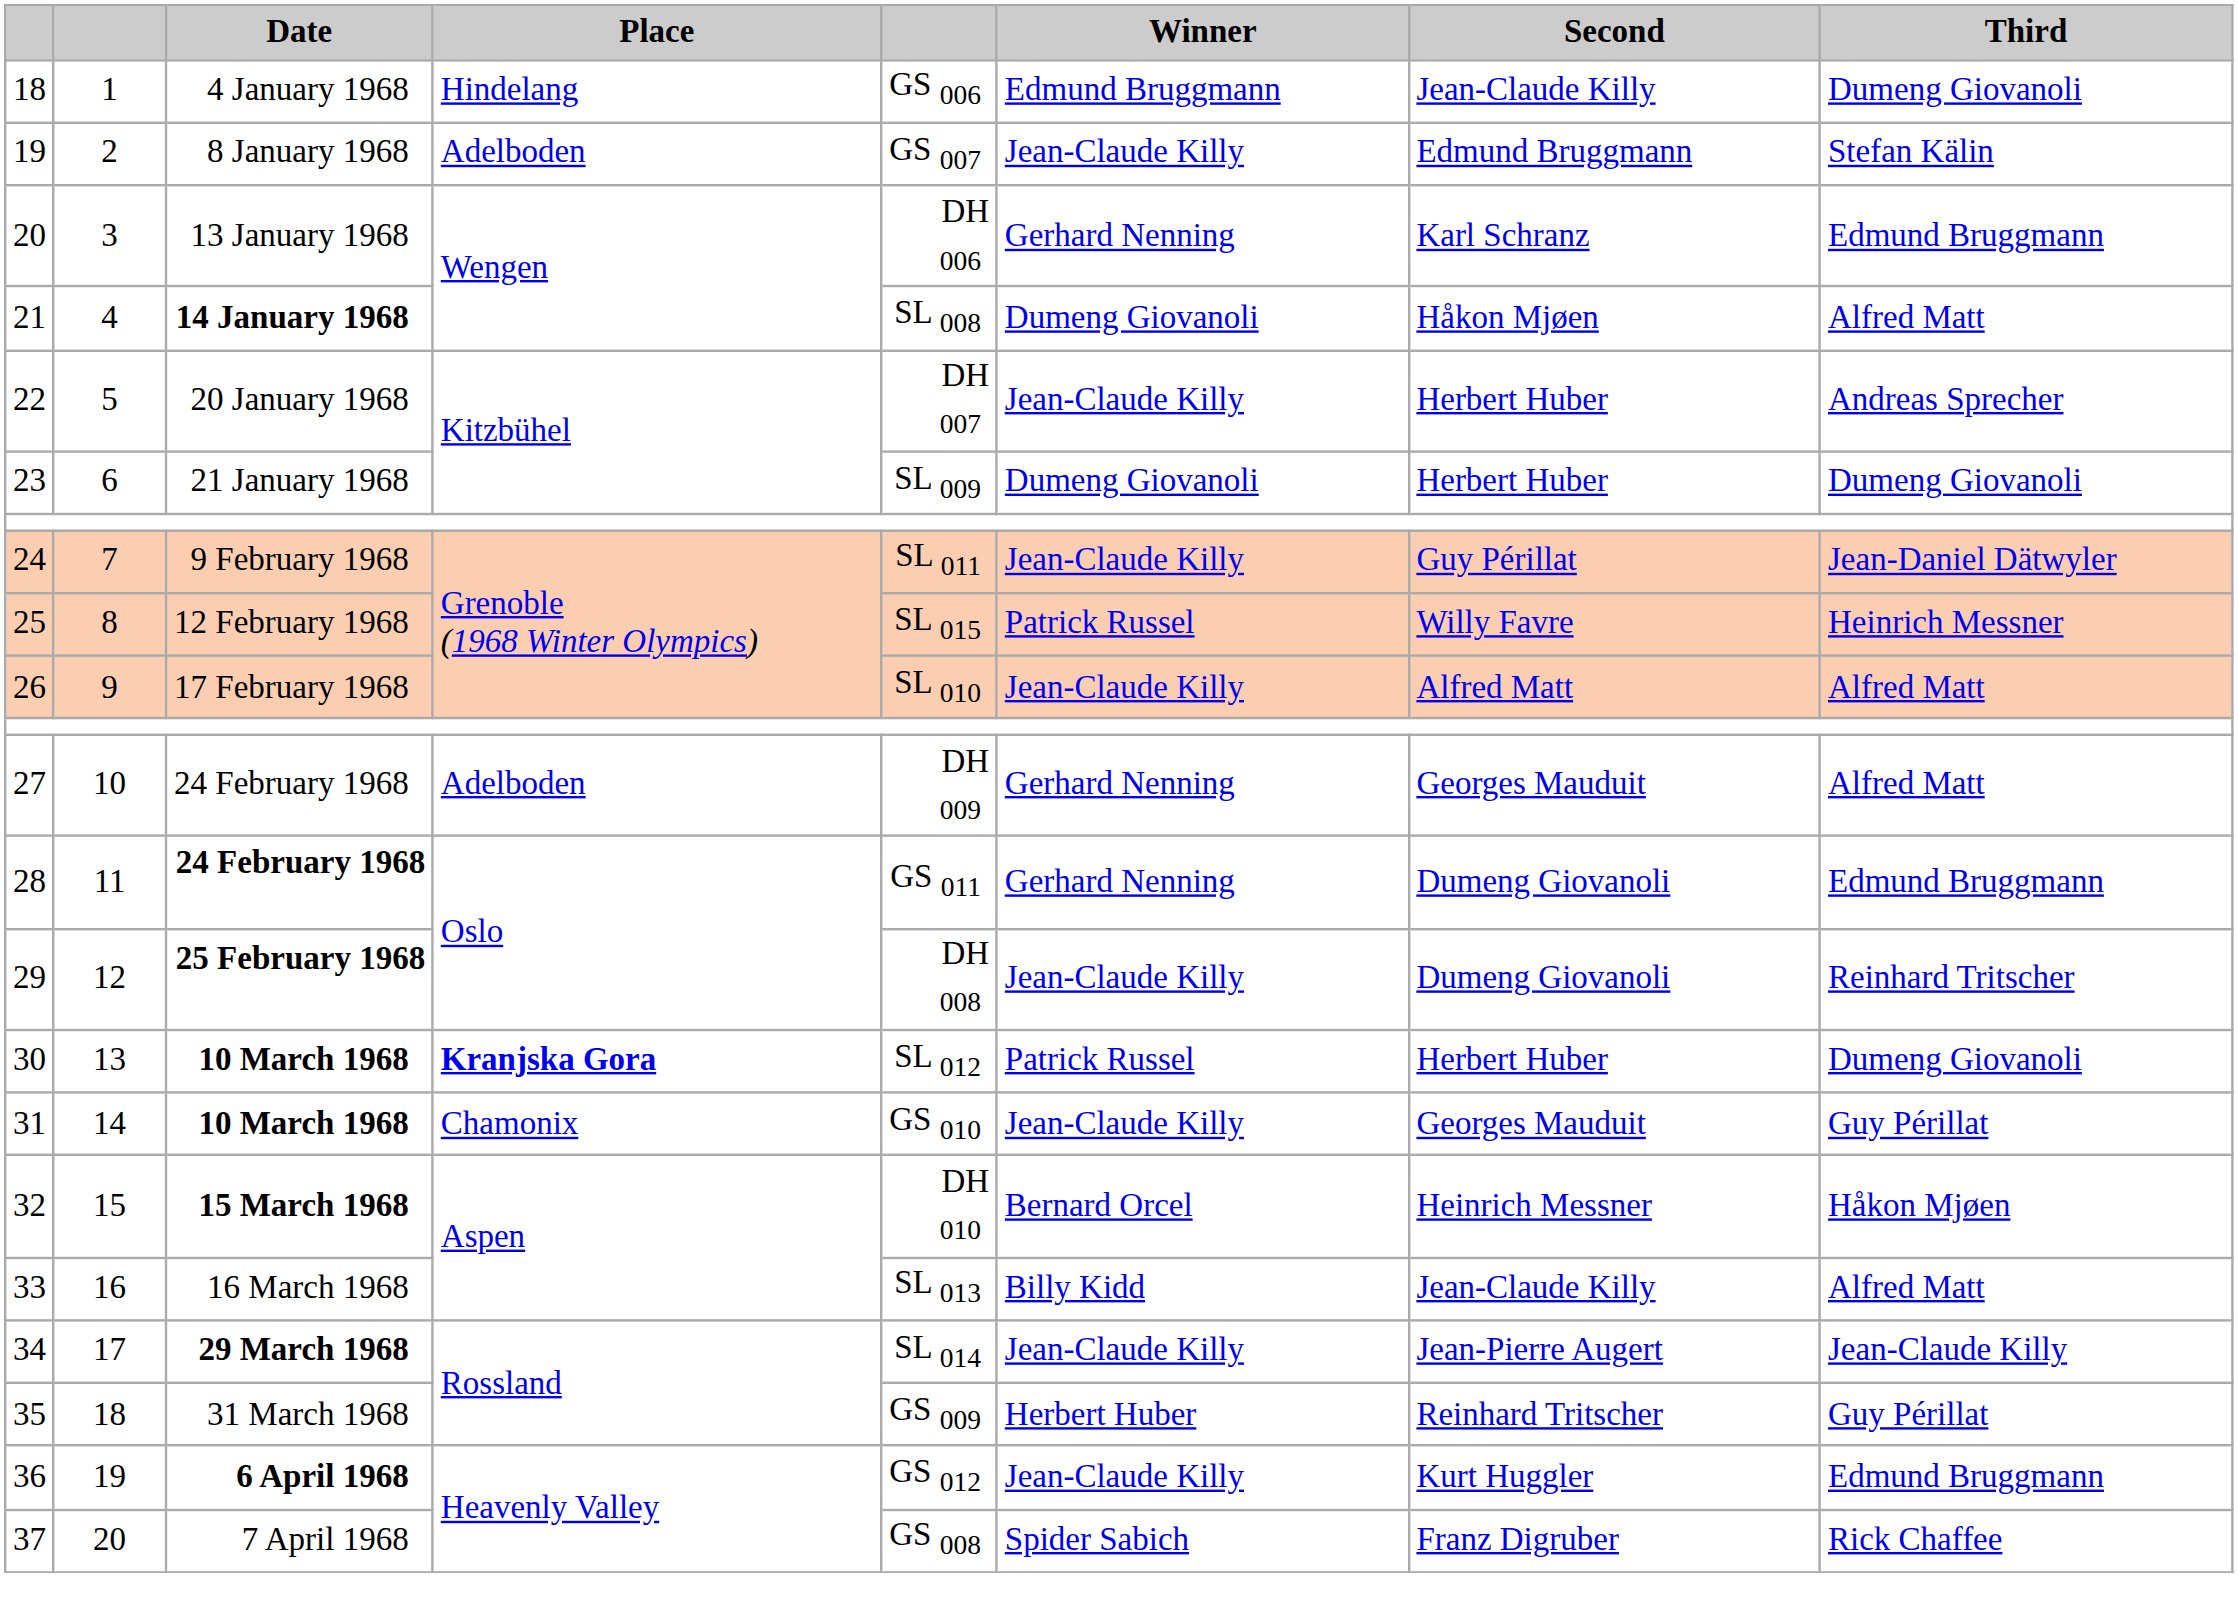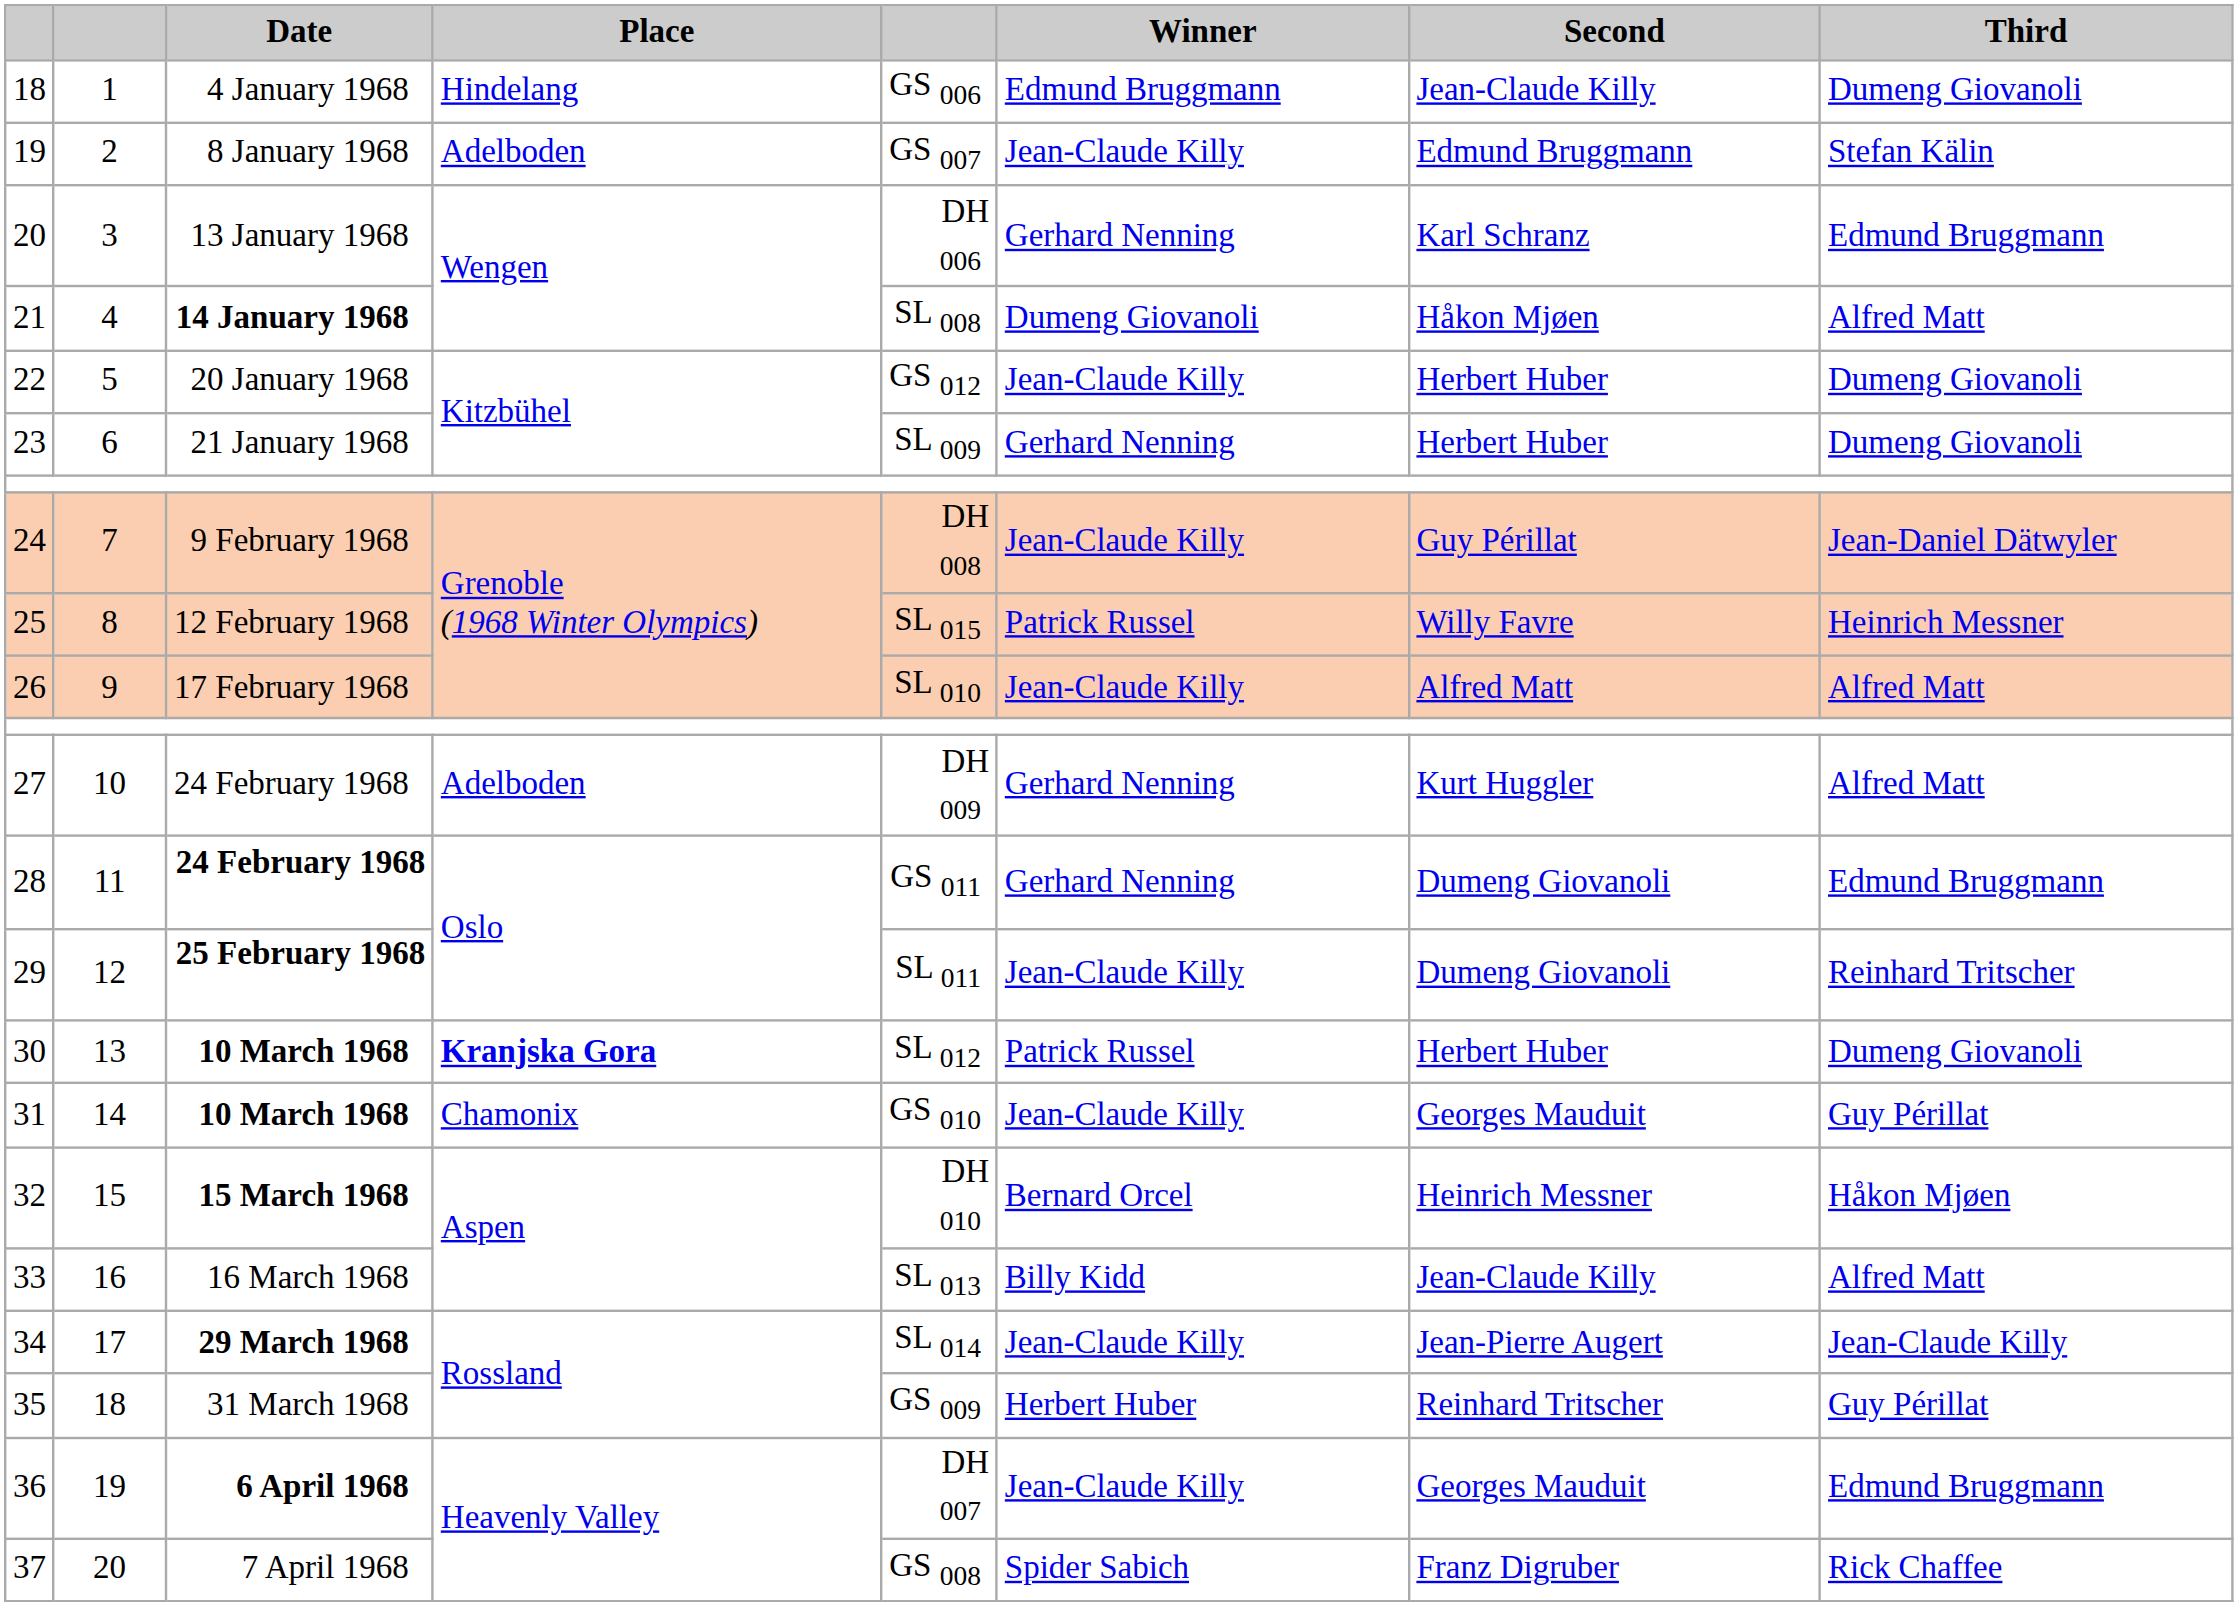22 | column 5: DH 007 -> GS 012
22 | Third: Andreas Sprecher -> Dumeng Giovanoli
23 | Winner: Dumeng Giovanoli -> Gerhard Nenning
24 | column 5: SL 011 -> DH 008
27 | Second: Georges Mauduit -> Kurt Huggler
29 | column 5: DH 008 -> SL 011
36 | column 5: GS 012 -> DH 007
36 | Second: Kurt Huggler -> Georges Mauduit
